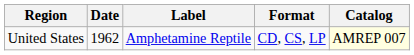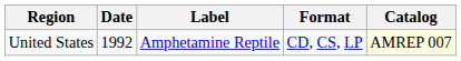United States | Date: 1962 -> 1992
